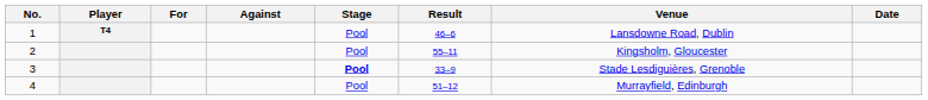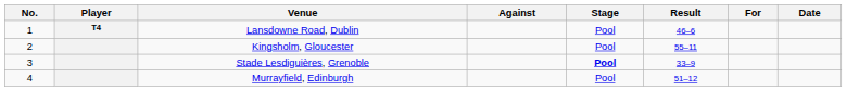columns swapped: For <-> Venue
